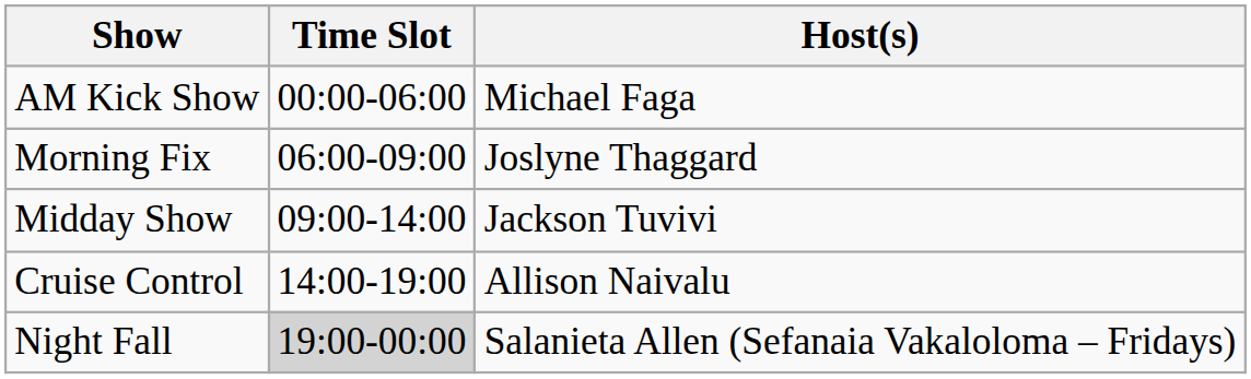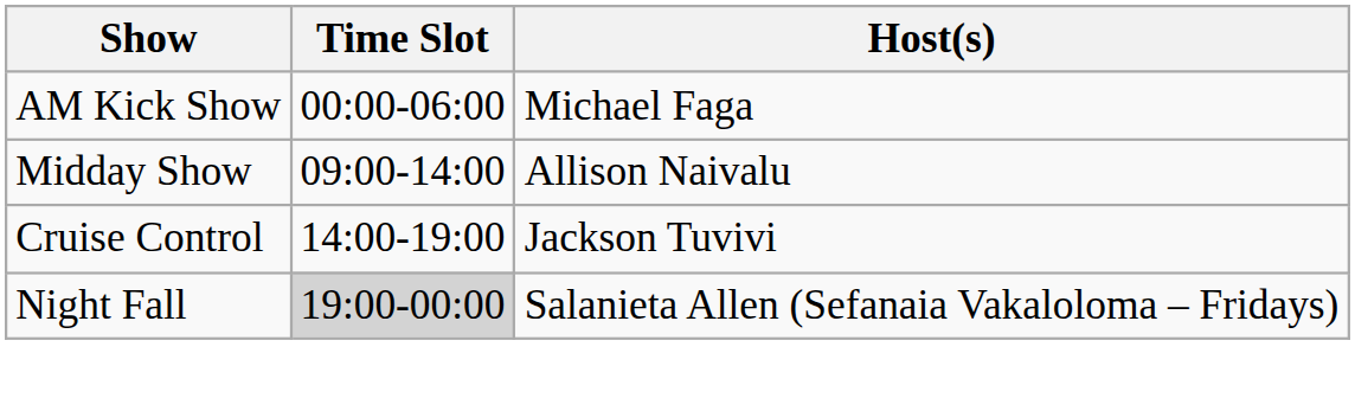- row: Morning Fix | 06:00-09:00 | Joslyne Thaggard
Midday Show | Host(s): Jackson Tuvivi -> Allison Naivalu
Cruise Control | Host(s): Allison Naivalu -> Jackson Tuvivi
